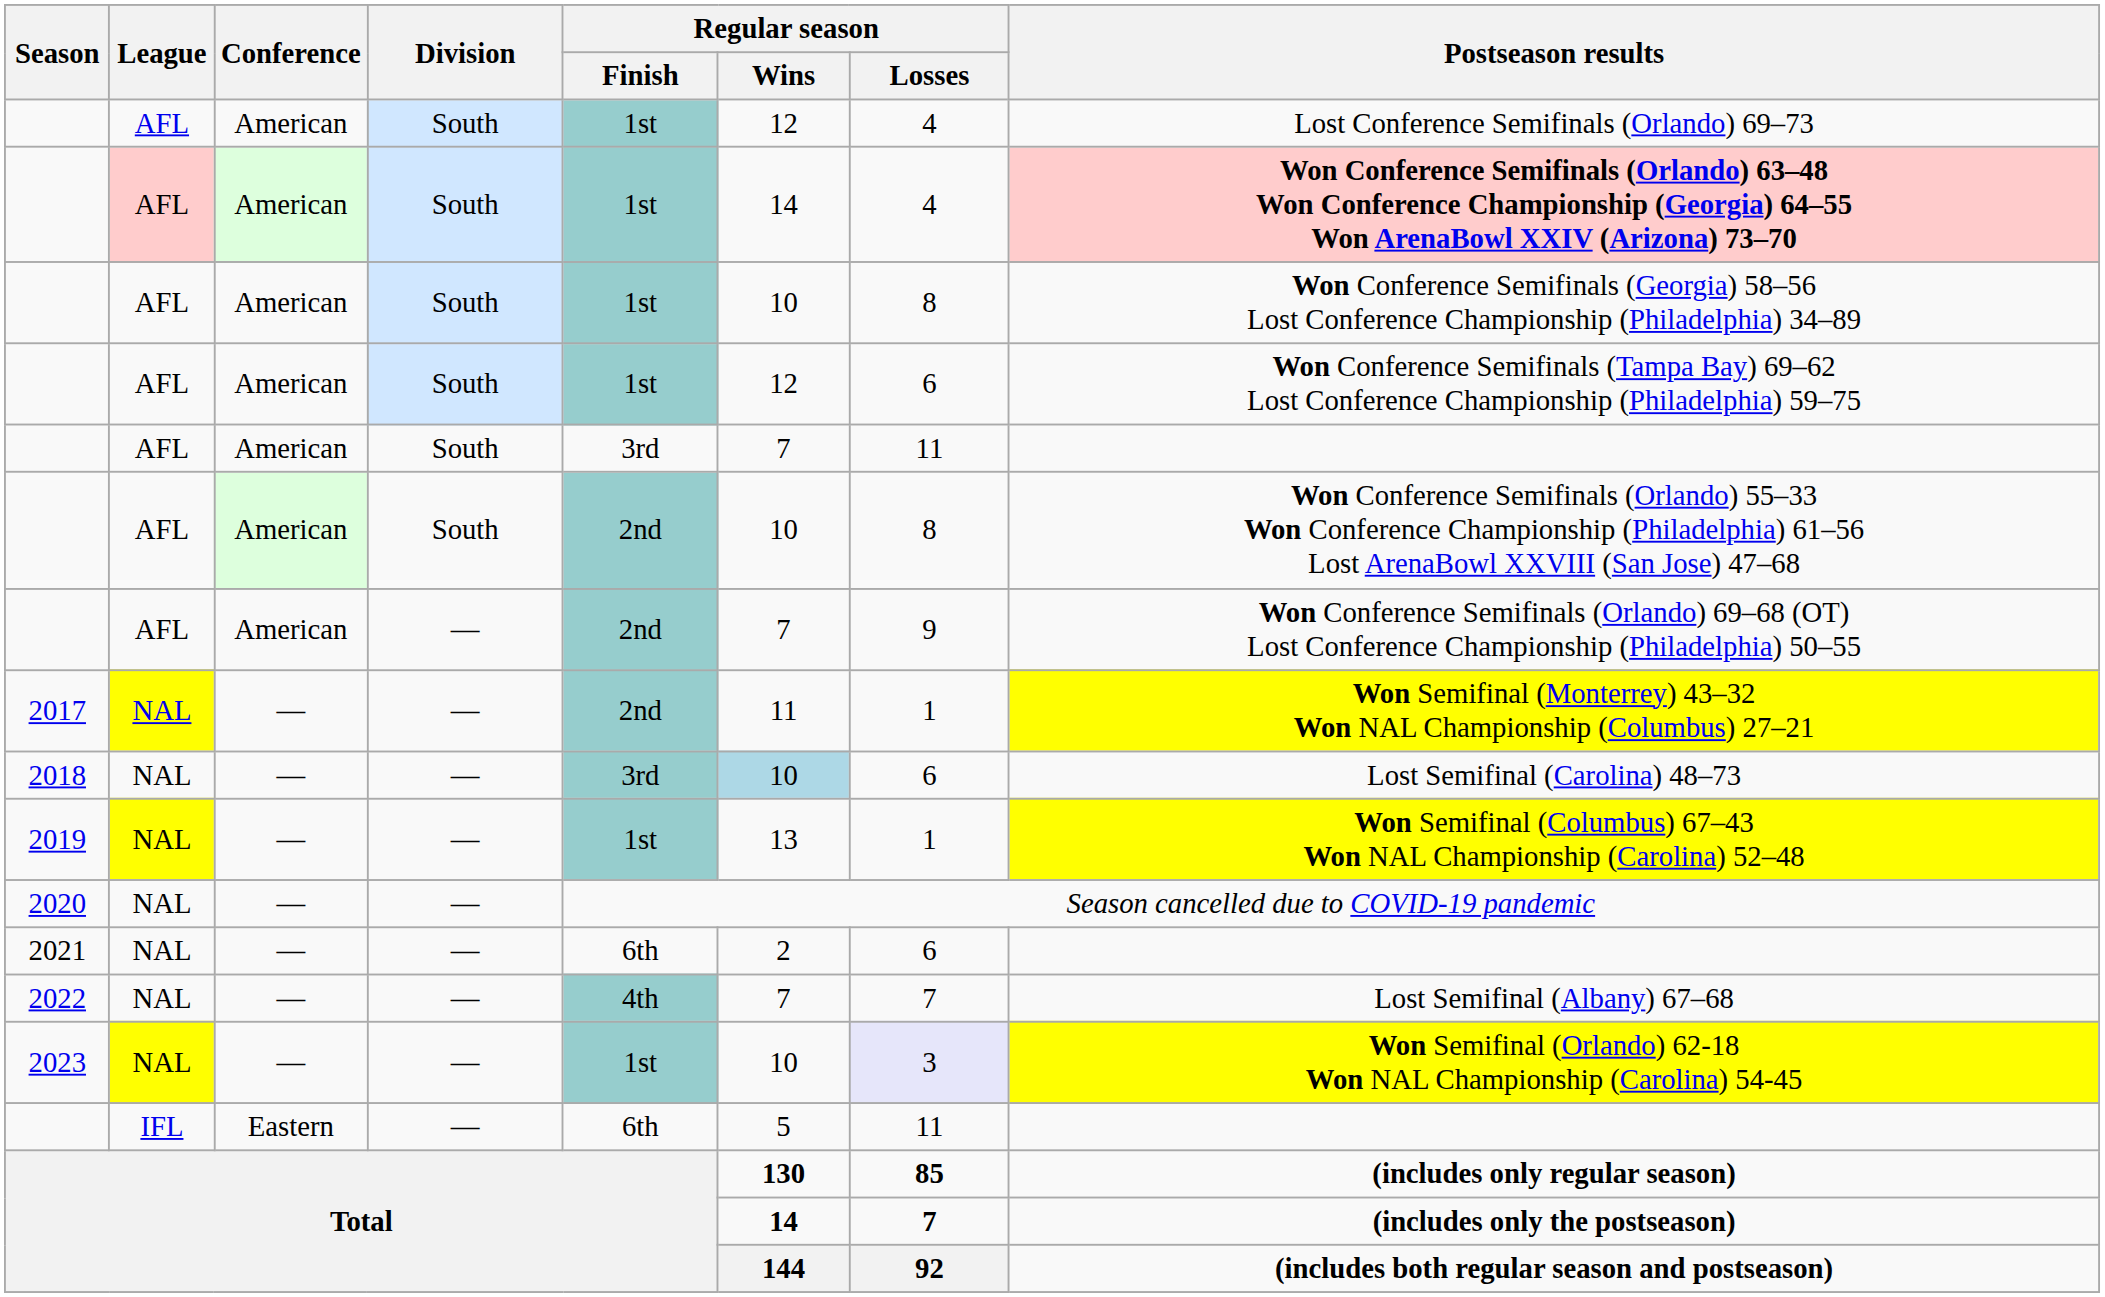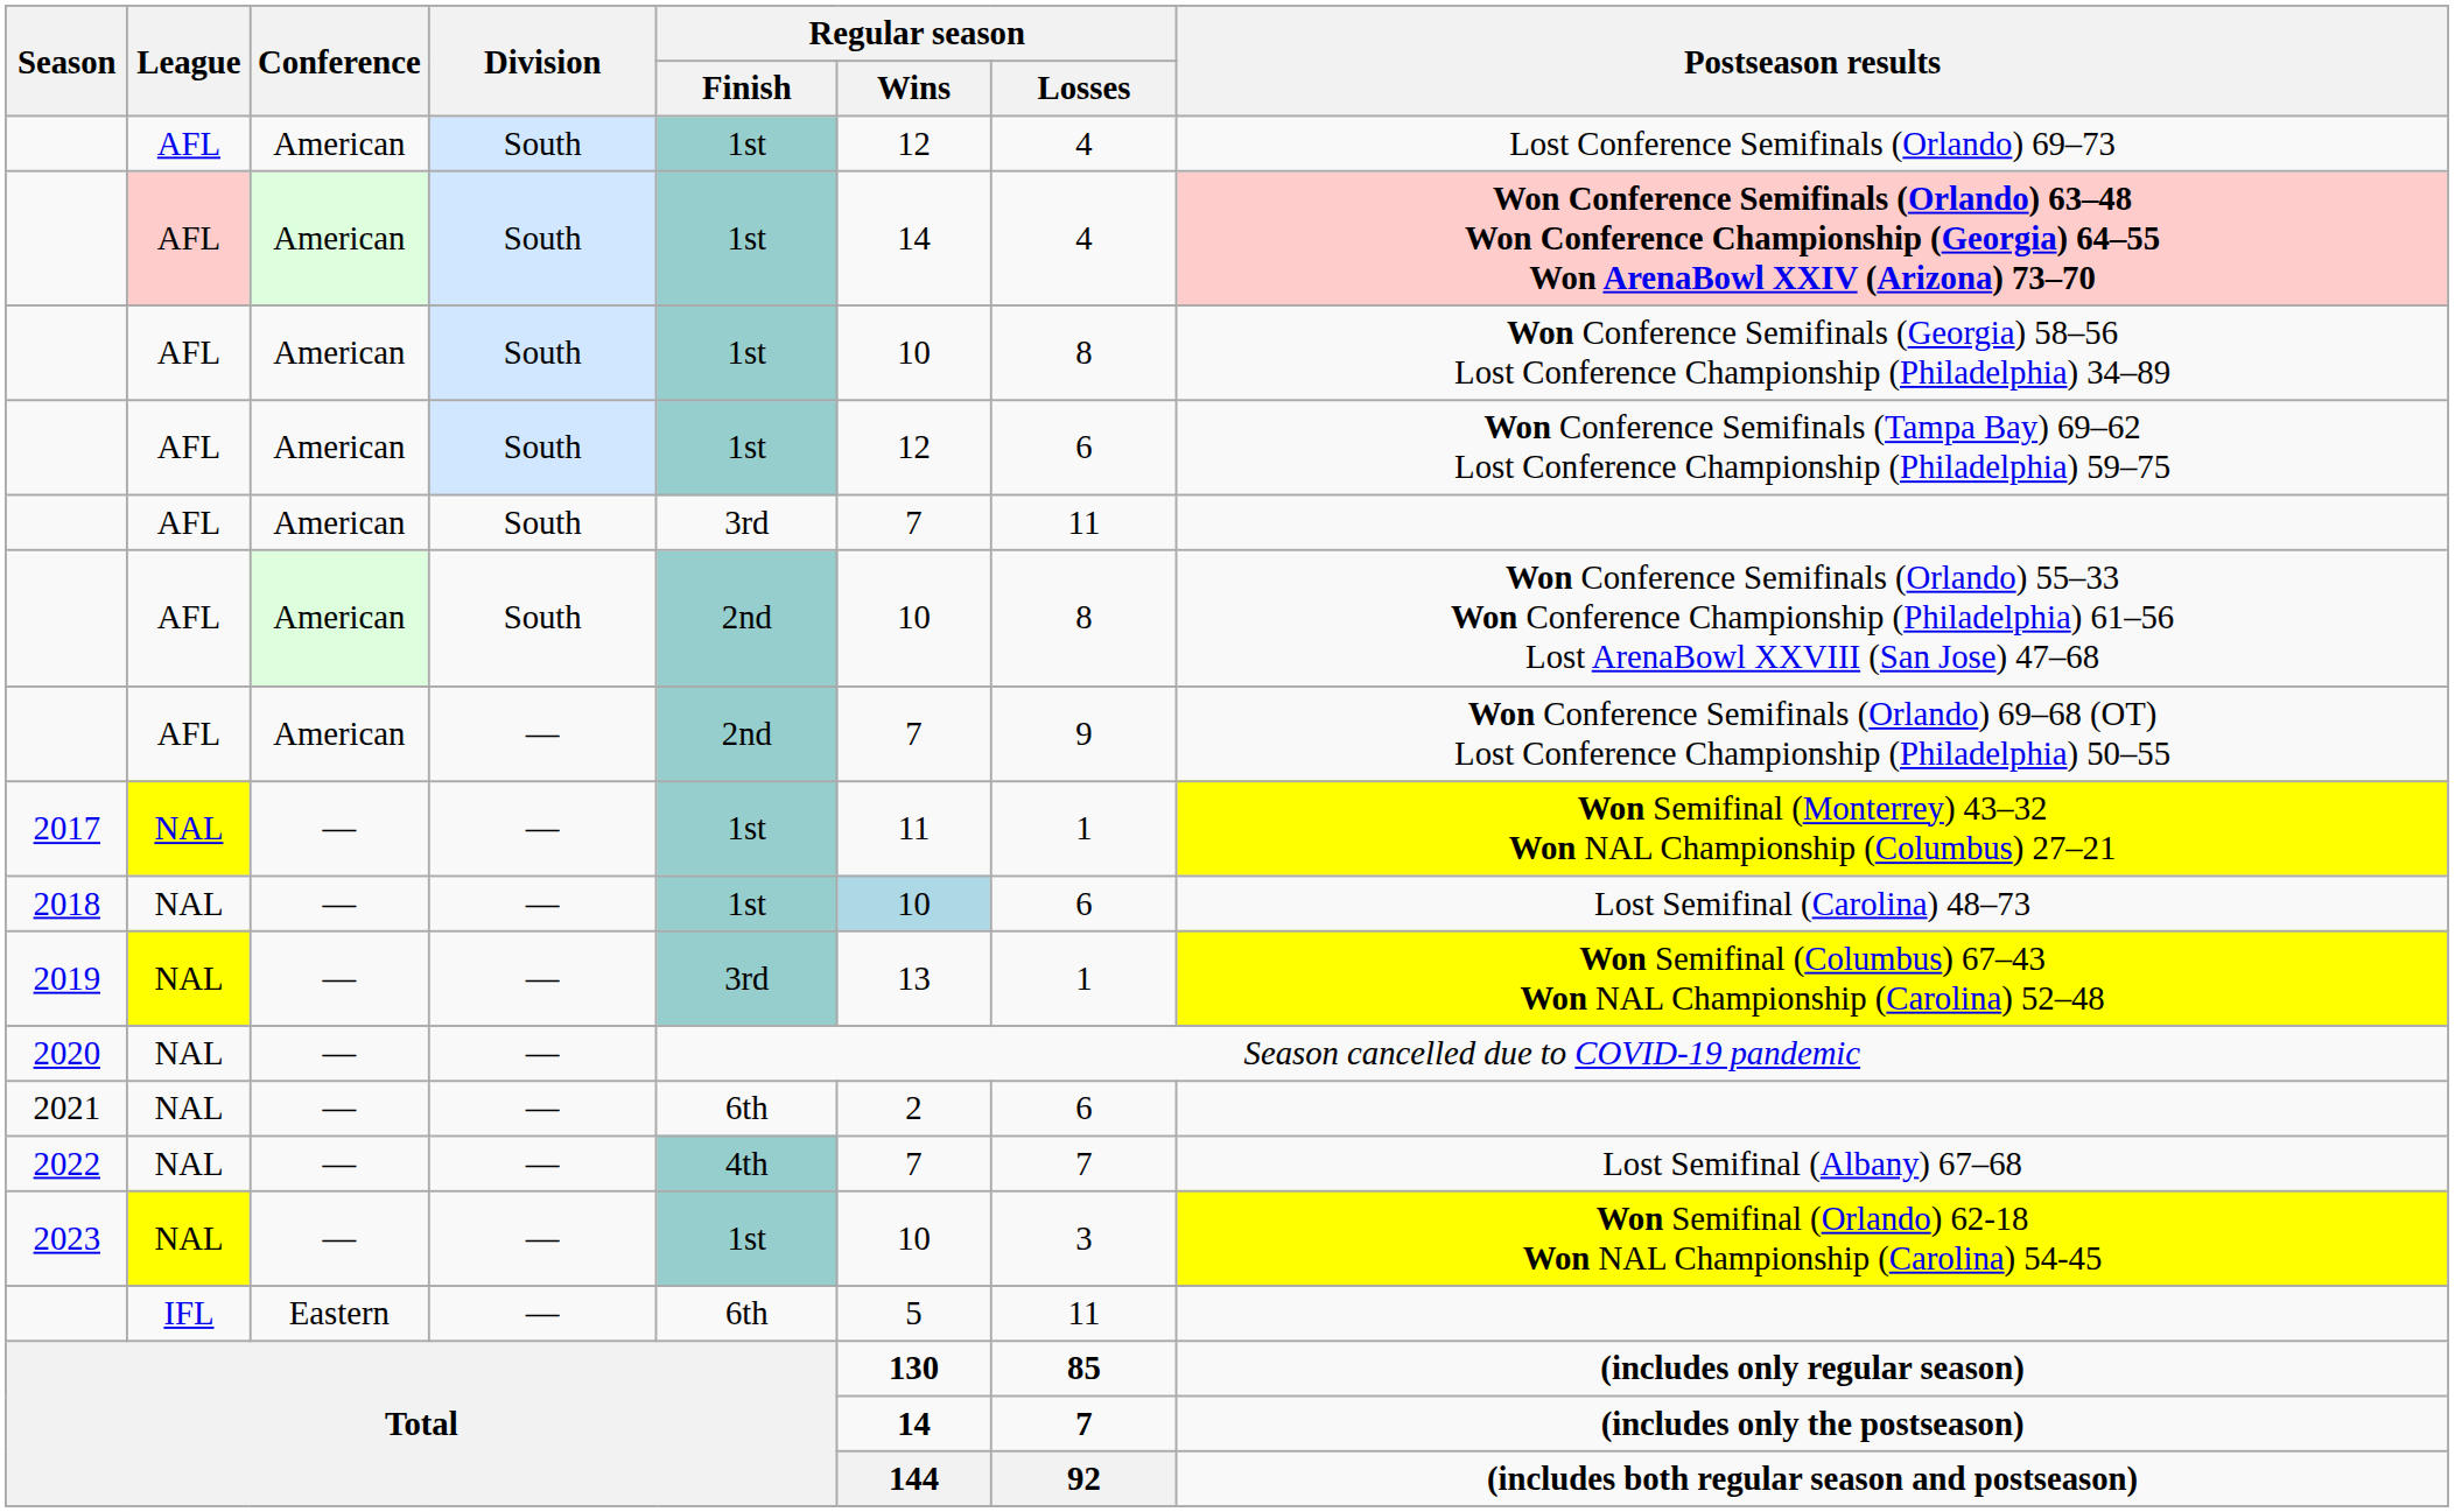2017 | Regular season / Finish: 2nd -> 1st
2018 | Regular season / Finish: 3rd -> 1st
2019 | Regular season / Finish: 1st -> 3rd
2023 | Regular season / Losses: lavender background -> no background
